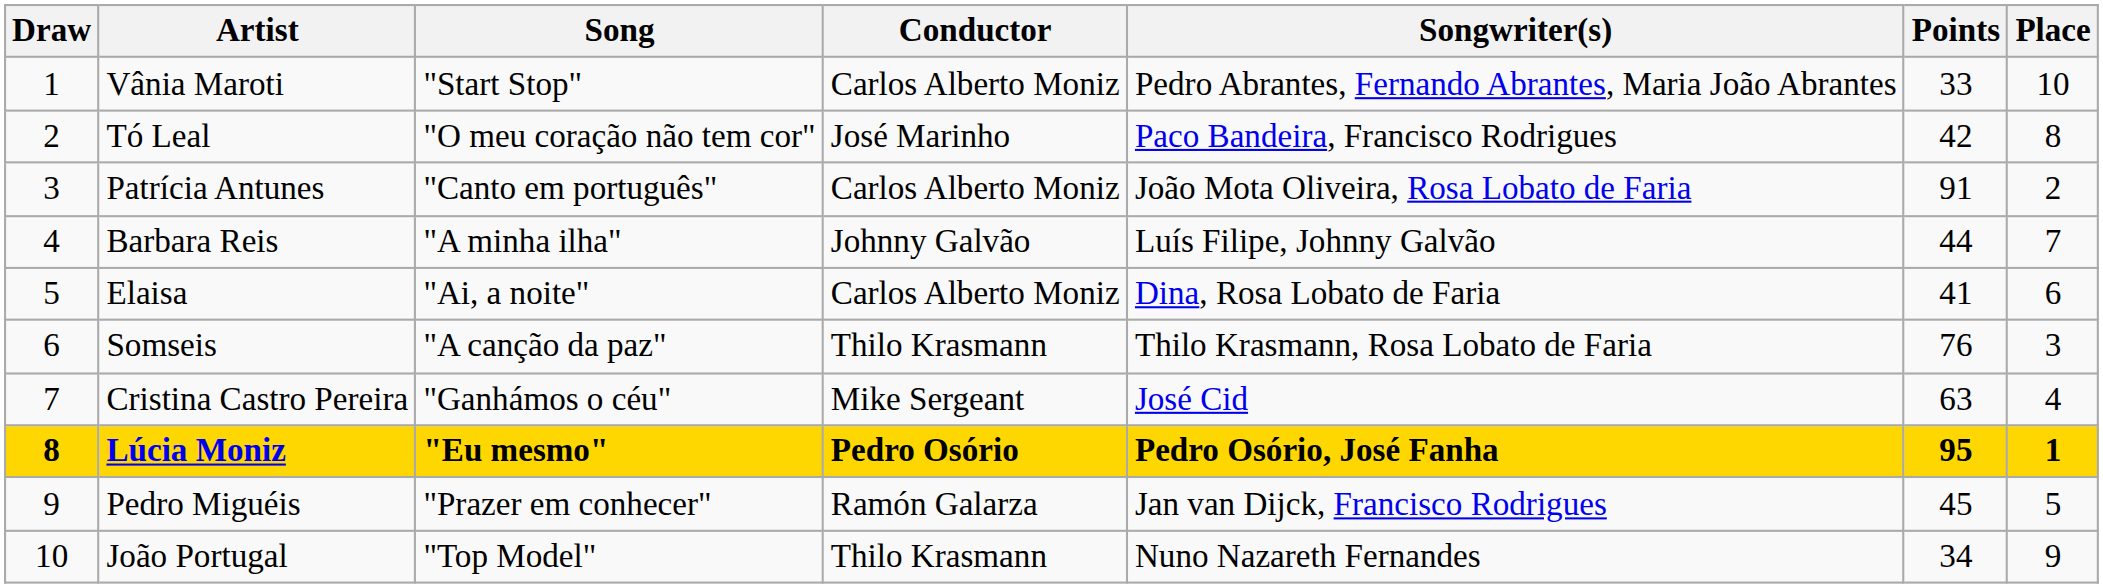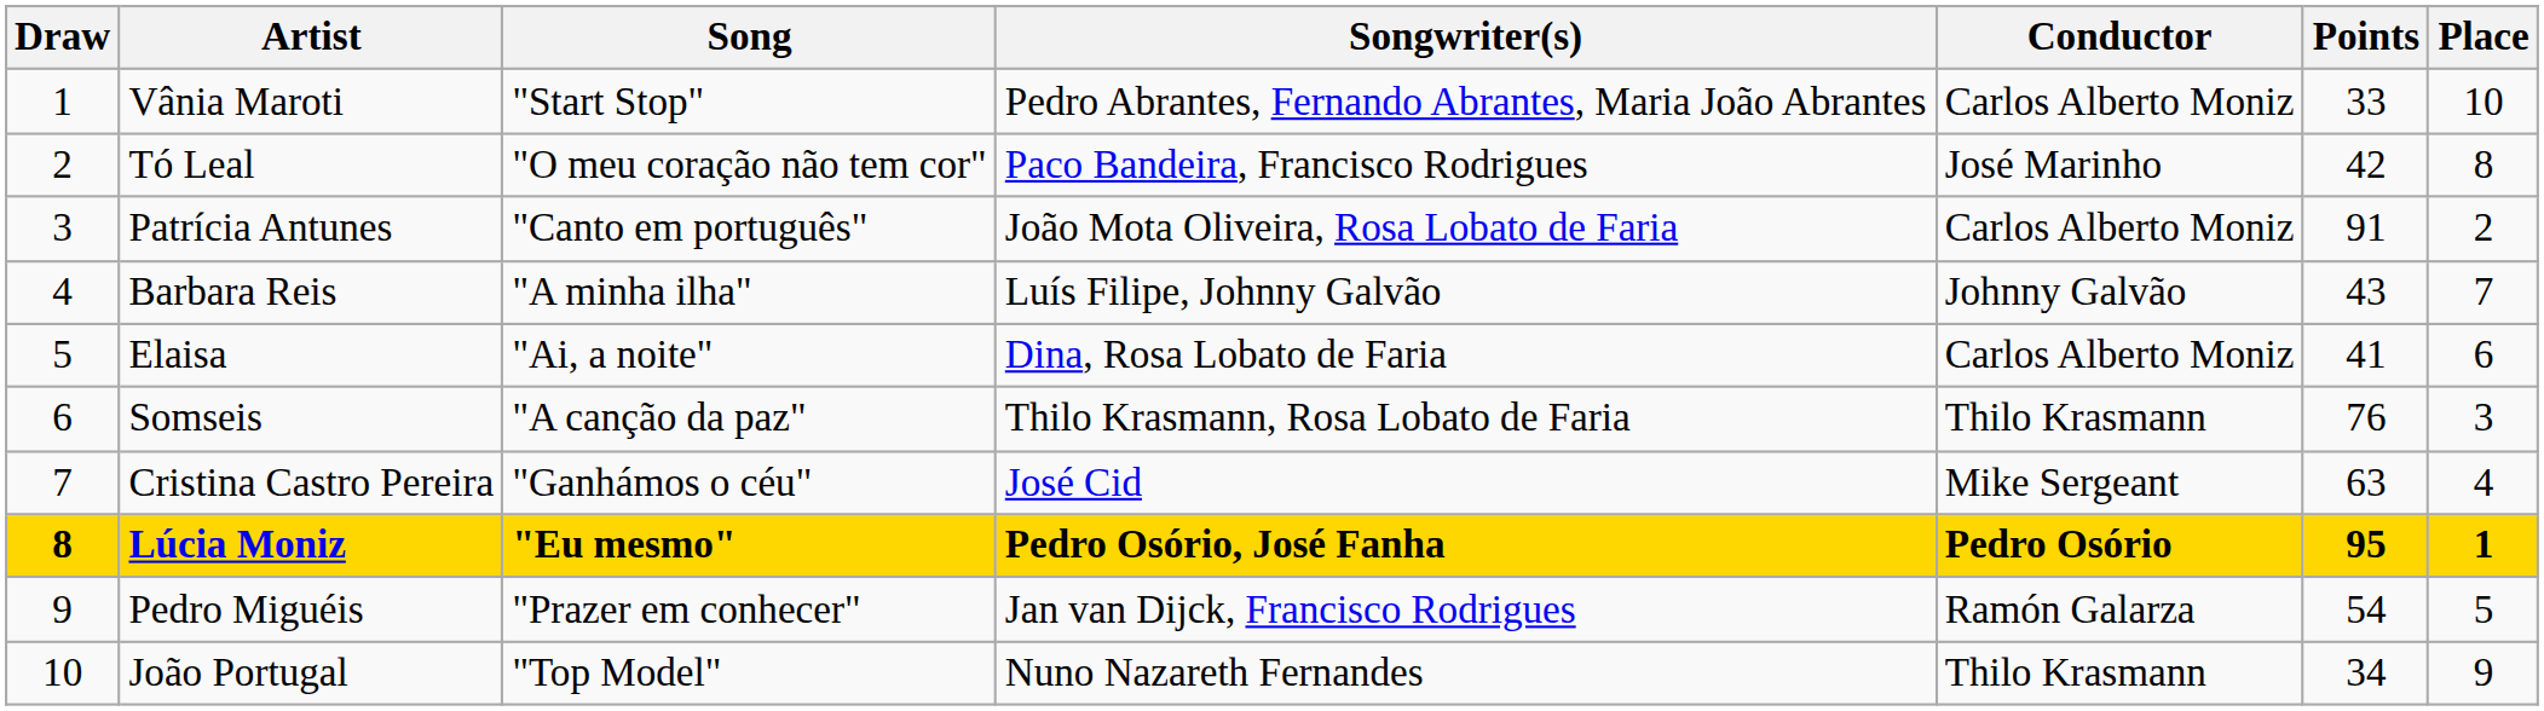columns swapped: Songwriter(s) <-> Conductor
Barbara Reis | Points: 44 -> 43
Pedro Miguéis | Points: 45 -> 54
